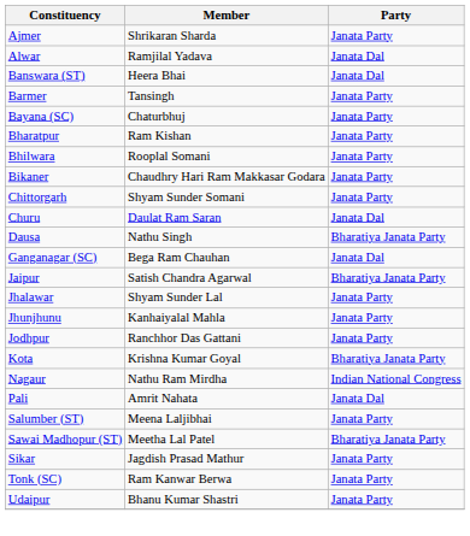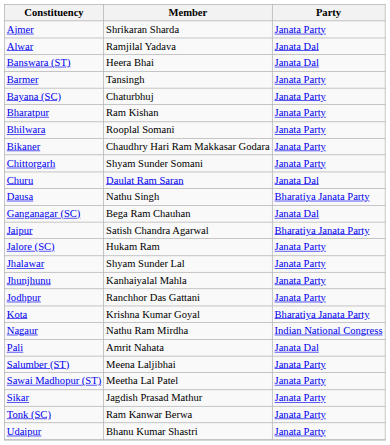+ row: Jalore (SC) | Hukam Ram | Janata Party
Sawai Madhopur (ST) | Party: Bharatiya Janata Party -> Janata Party
